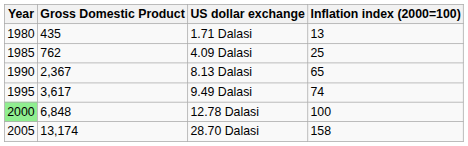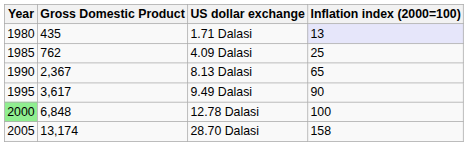1.71 Dalasi | Inflation index (2000=100): no background -> lavender background
9.49 Dalasi | Inflation index (2000=100): 74 -> 90
